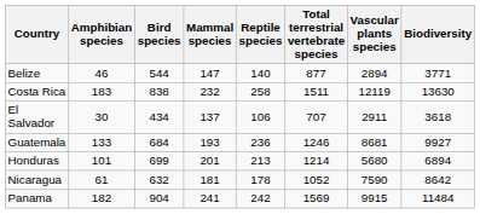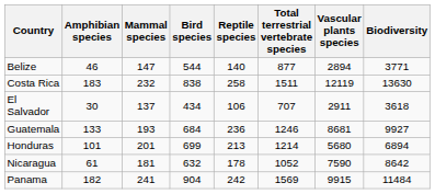columns swapped: Bird species <-> Mammal species
